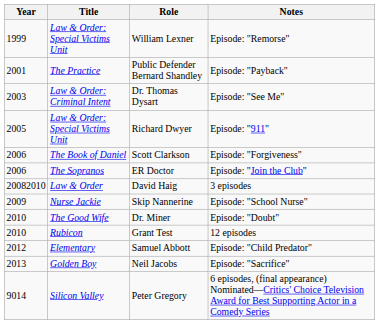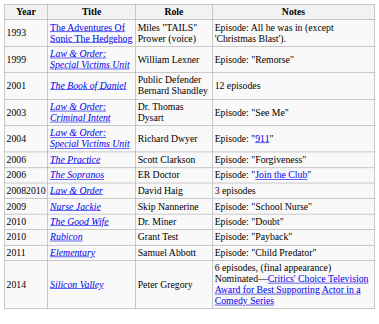+ row: 1993 | The Adventures Of Sonic The Hedgehog | Miles "TAILS" Prower (voice) | Episode: All he was in (except 'Christmas Blast').
Public Defender Bernard Shandley | Title: The Practice -> The Book of Daniel
Public Defender Bernard Shandley | Notes: Episode: "Payback" -> 12 episodes
Richard Dwyer | Year: 2005 -> 2004
Scott Clarkson | Title: The Book of Daniel -> The Practice
Grant Test | Notes: 12 episodes -> Episode: "Payback"
Samuel Abbott | Year: 2012 -> 2011
- row: 2013 | Golden Boy | Neil Jacobs | Episode: "Sacrifice"
Peter Gregory | Year: 9014 -> 2014
